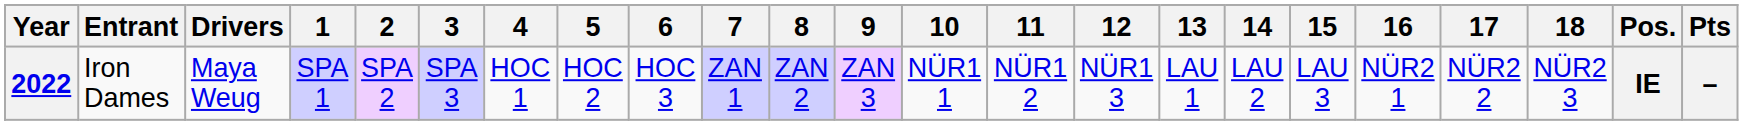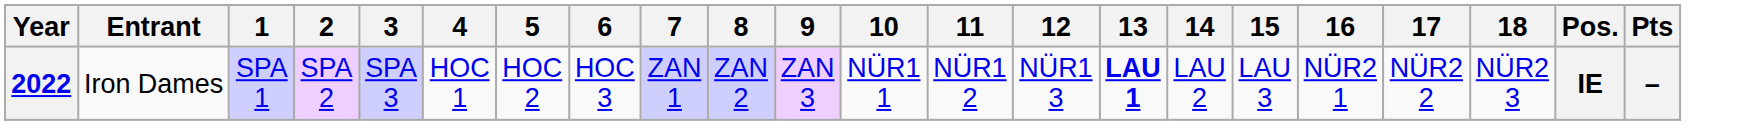- column: Drivers | Maya Weug
2022 | 13: normal -> bold
